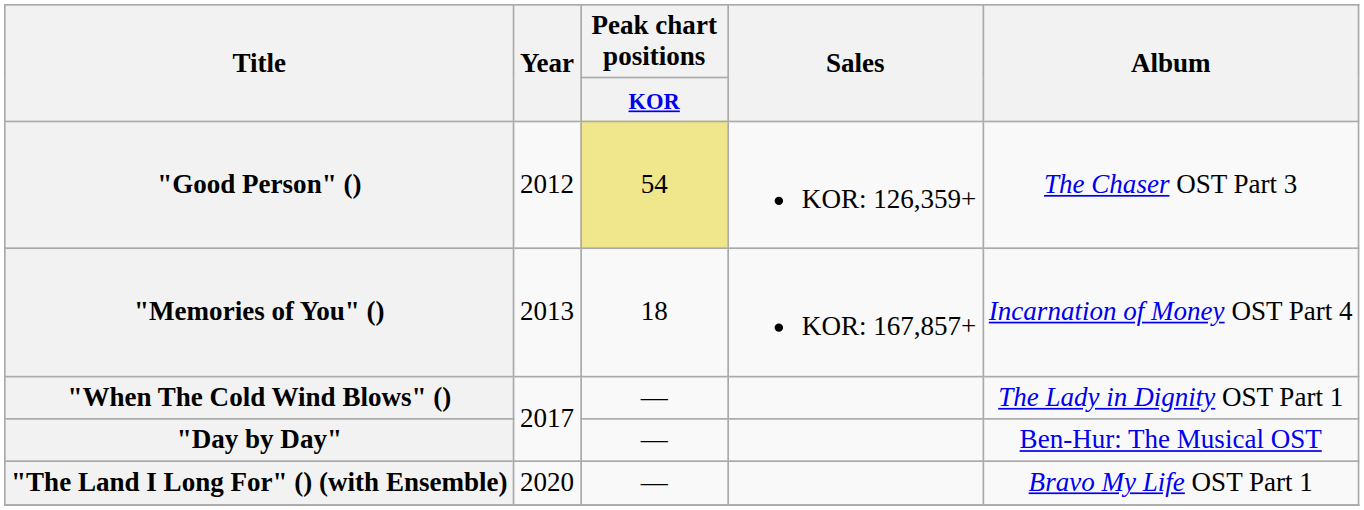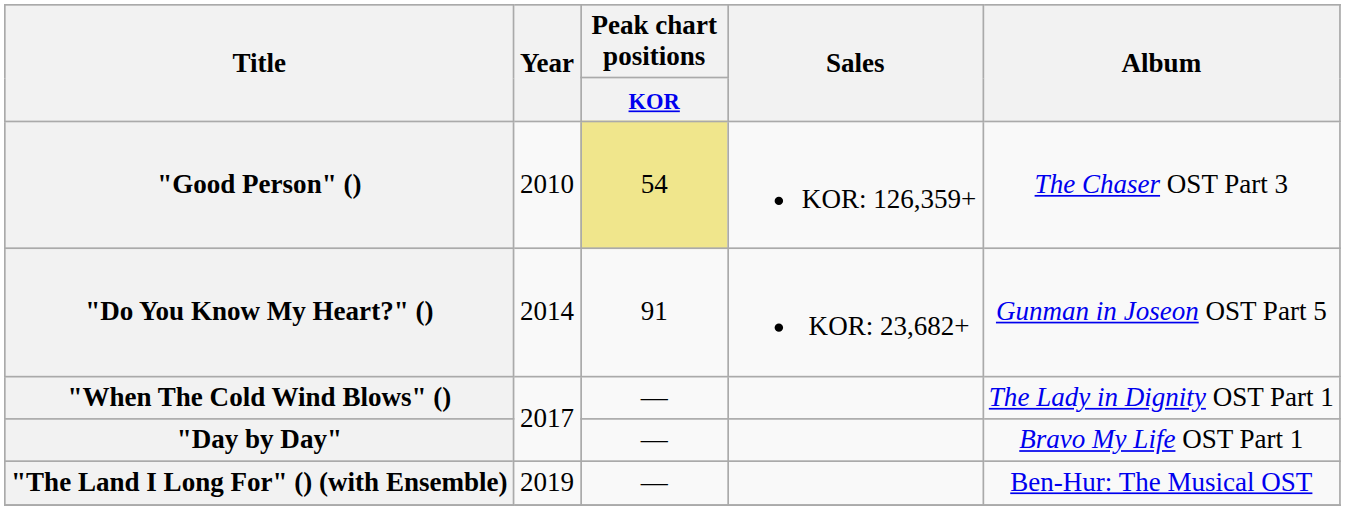"Good Person" () | Year: 2012 -> 2010
- row: "Memories of You" () | 2013 | 18 | KOR: 167,857+ | Incarnation of Money OST Part 4
+ row: "Do You Know My Heart?" () | 2014 | 91 | KOR: 23,682+ | Gunman in Joseon OST Part 5
"Day by Day" | Album: Ben-Hur: The Musical OST -> Bravo My Life OST Part 1
"The Land I Long For" () (with Ensemble) | Year: 2020 -> 2019
"The Land I Long For" () (with Ensemble) | Album: Bravo My Life OST Part 1 -> Ben-Hur: The Musical OST
